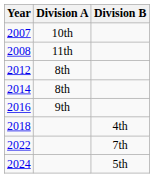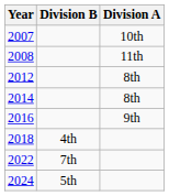columns swapped: Division A <-> Division B
